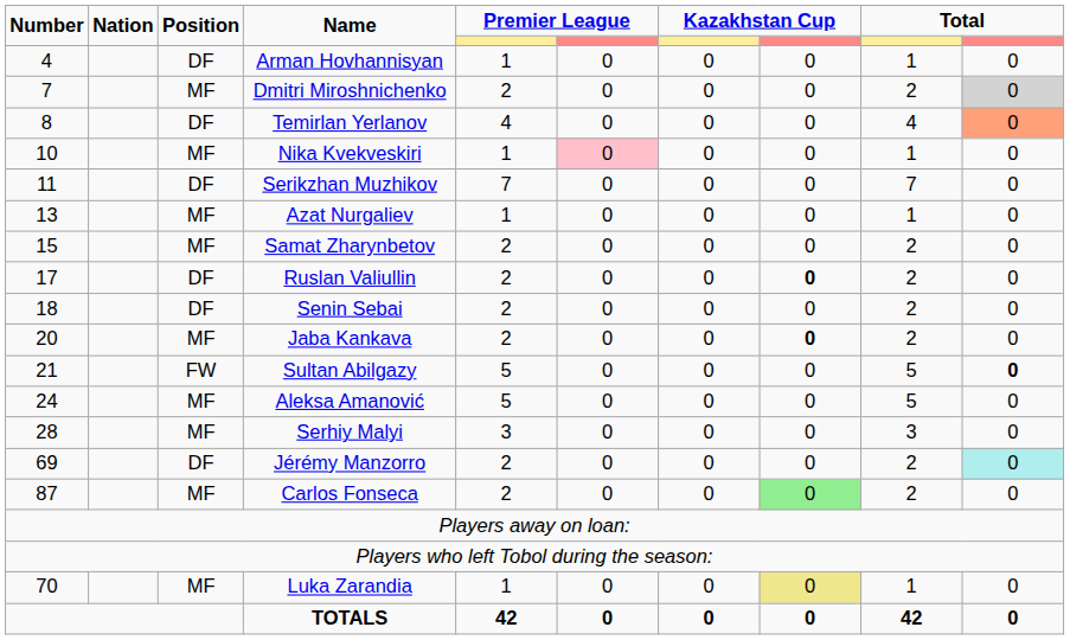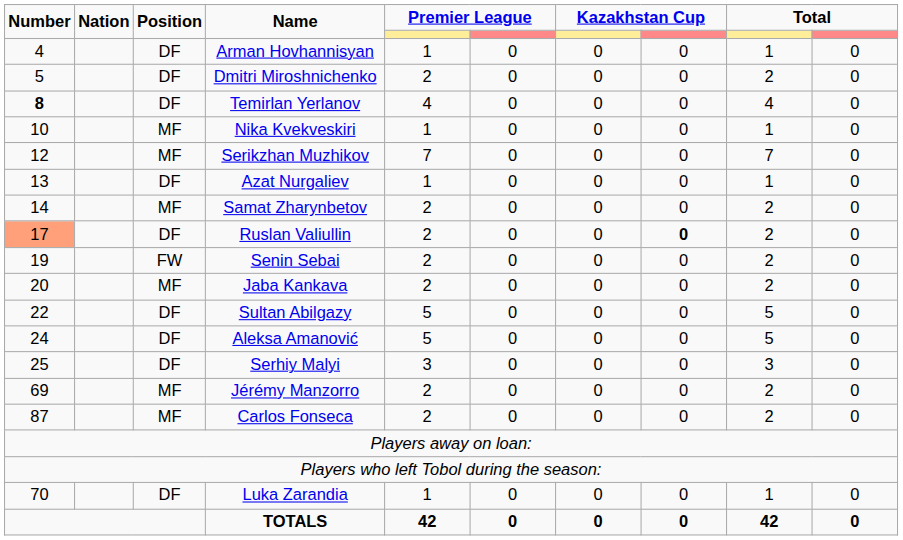Dmitri Miroshnichenko | Number: 7 -> 5
Dmitri Miroshnichenko | Position: MF -> DF
Dmitri Miroshnichenko | column 10: lightgrey background -> no background
Temirlan Yerlanov | Number: normal -> bold
Temirlan Yerlanov | column 10: lightsalmon background -> no background
Nika Kvekveskiri | column 6: pink background -> no background
Serikzhan Muzhikov | Number: 11 -> 12
Serikzhan Muzhikov | Position: DF -> MF
Azat Nurgaliev | Position: MF -> DF
Samat Zharynbetov | Number: 15 -> 14
Ruslan Valiullin | Number: no background -> lightsalmon background
Senin Sebai | Number: 18 -> 19
Senin Sebai | Position: DF -> FW
Jaba Kankava | column 8: bold -> normal
Sultan Abilgazy | Number: 21 -> 22
Sultan Abilgazy | Position: FW -> DF
Sultan Abilgazy | column 10: bold -> normal
Aleksa Amanović | Position: MF -> DF
Serhiy Malyi | Number: 28 -> 25
Serhiy Malyi | Position: MF -> DF
Jérémy Manzorro | Position: DF -> MF
Jérémy Manzorro | column 10: paleturquoise background -> no background
Carlos Fonseca | column 8: lightgreen background -> no background
Luka Zarandia | Position: MF -> DF
Luka Zarandia | column 8: khaki background -> no background
